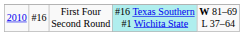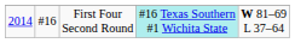First Four Second Round | column 1: 2010 -> 2014
